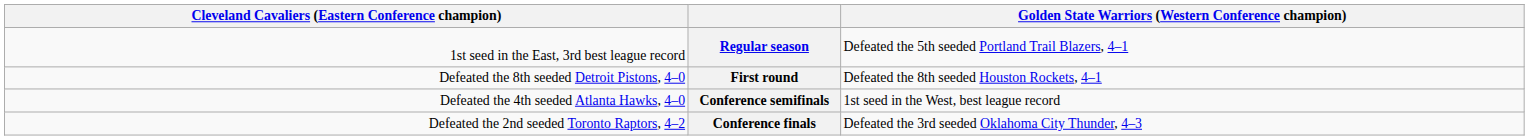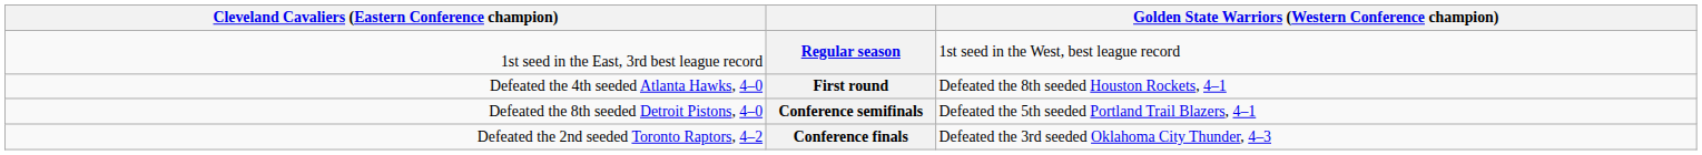Regular season | column 4: Defeated the 5th seeded Portland Trail Blazers, 4–1 -> 1st seed in the West, best league record
First round | column 1: Defeated the 8th seeded Detroit Pistons, 4–0 -> Defeated the 4th seeded Atlanta Hawks, 4–0
Conference semifinals | column 1: Defeated the 4th seeded Atlanta Hawks, 4–0 -> Defeated the 8th seeded Detroit Pistons, 4–0
Conference semifinals | column 4: 1st seed in the West, best league record -> Defeated the 5th seeded Portland Trail Blazers, 4–1
